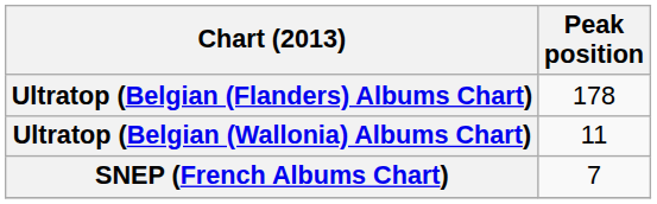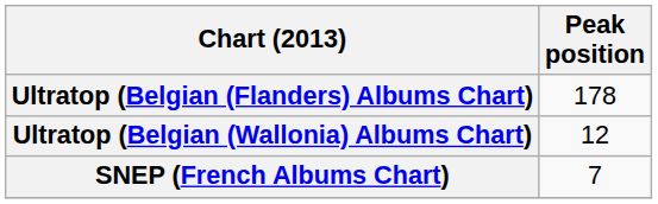Ultratop (Belgian (Wallonia) Albums Chart) | Peak position: 11 -> 12
